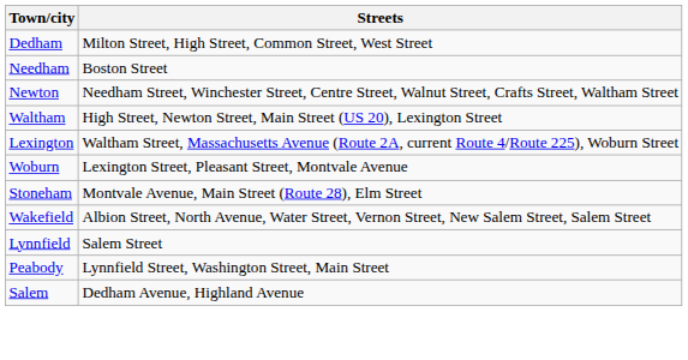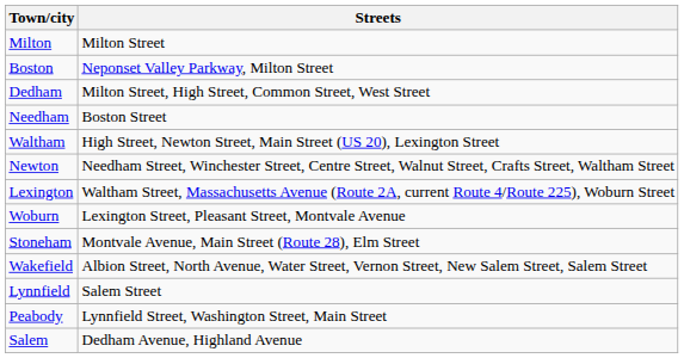+ row: Milton | Milton Street
+ row: Boston | Neponset Valley Parkway, Milton Street
rows swapped: Newton <-> Waltham
